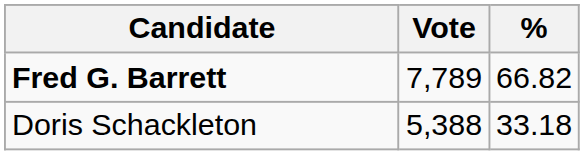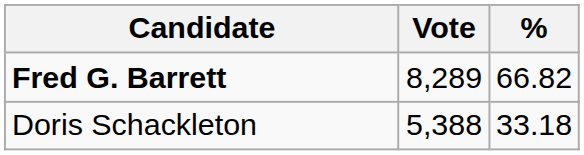Fred G. Barrett | Vote: 7,789 -> 8,289
